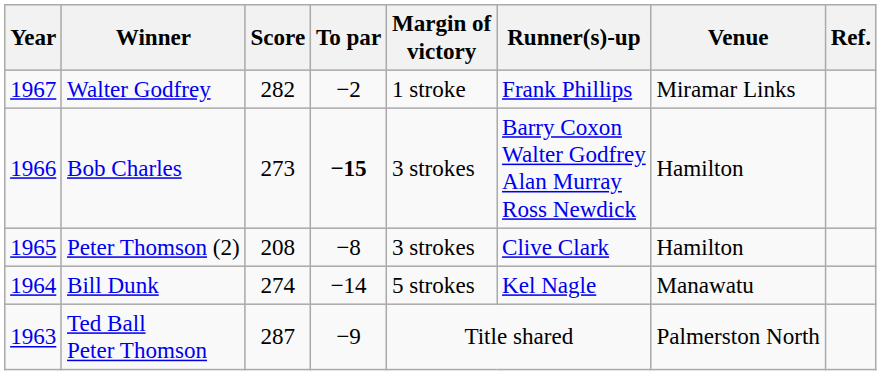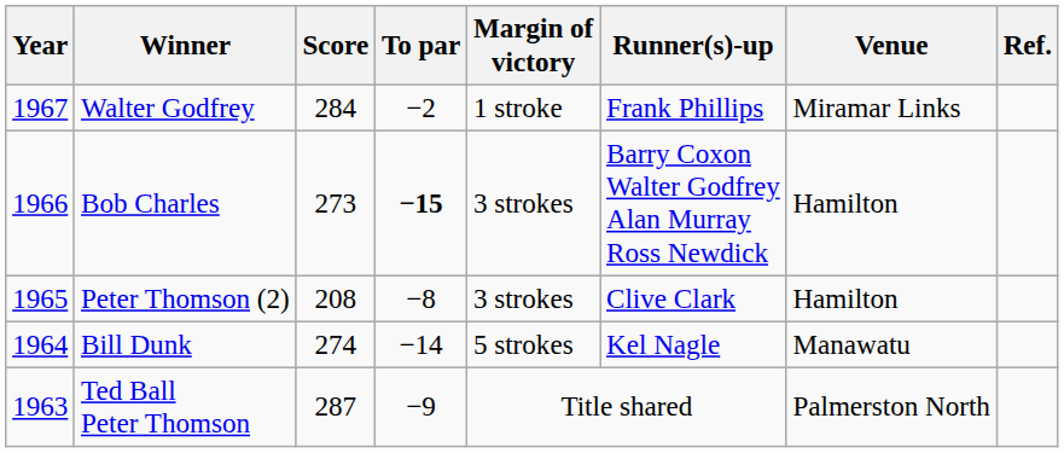Walter Godfrey | Score: 282 -> 284
